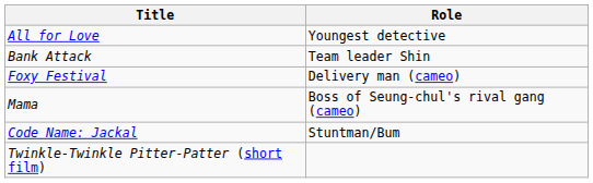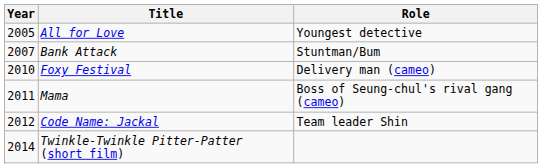+ column: Year | 2005 | 2007 | 2010 | 2011 | 2012 | 2014
Bank Attack | Role: Team leader Shin -> Stuntman/Bum
Code Name: Jackal | Role: Stuntman/Bum -> Team leader Shin
